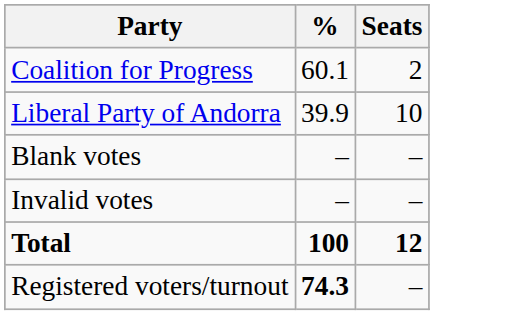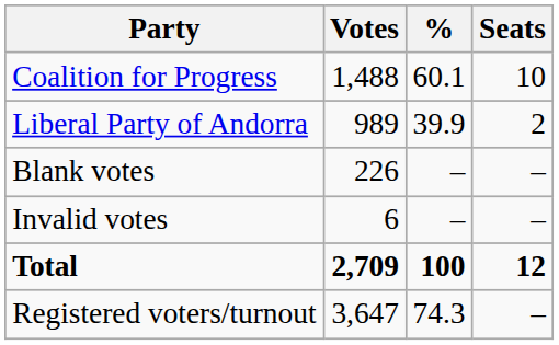+ column: Votes | 1,488 | 989 | 226 | 6 | 2,709 | 3,647
Coalition for Progress | Seats: 2 -> 10
Liberal Party of Andorra | Seats: 10 -> 2
Registered voters/turnout | %: bold -> normal
